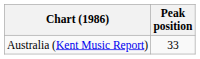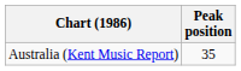Australia (Kent Music Report) | Peak position: 33 -> 35
